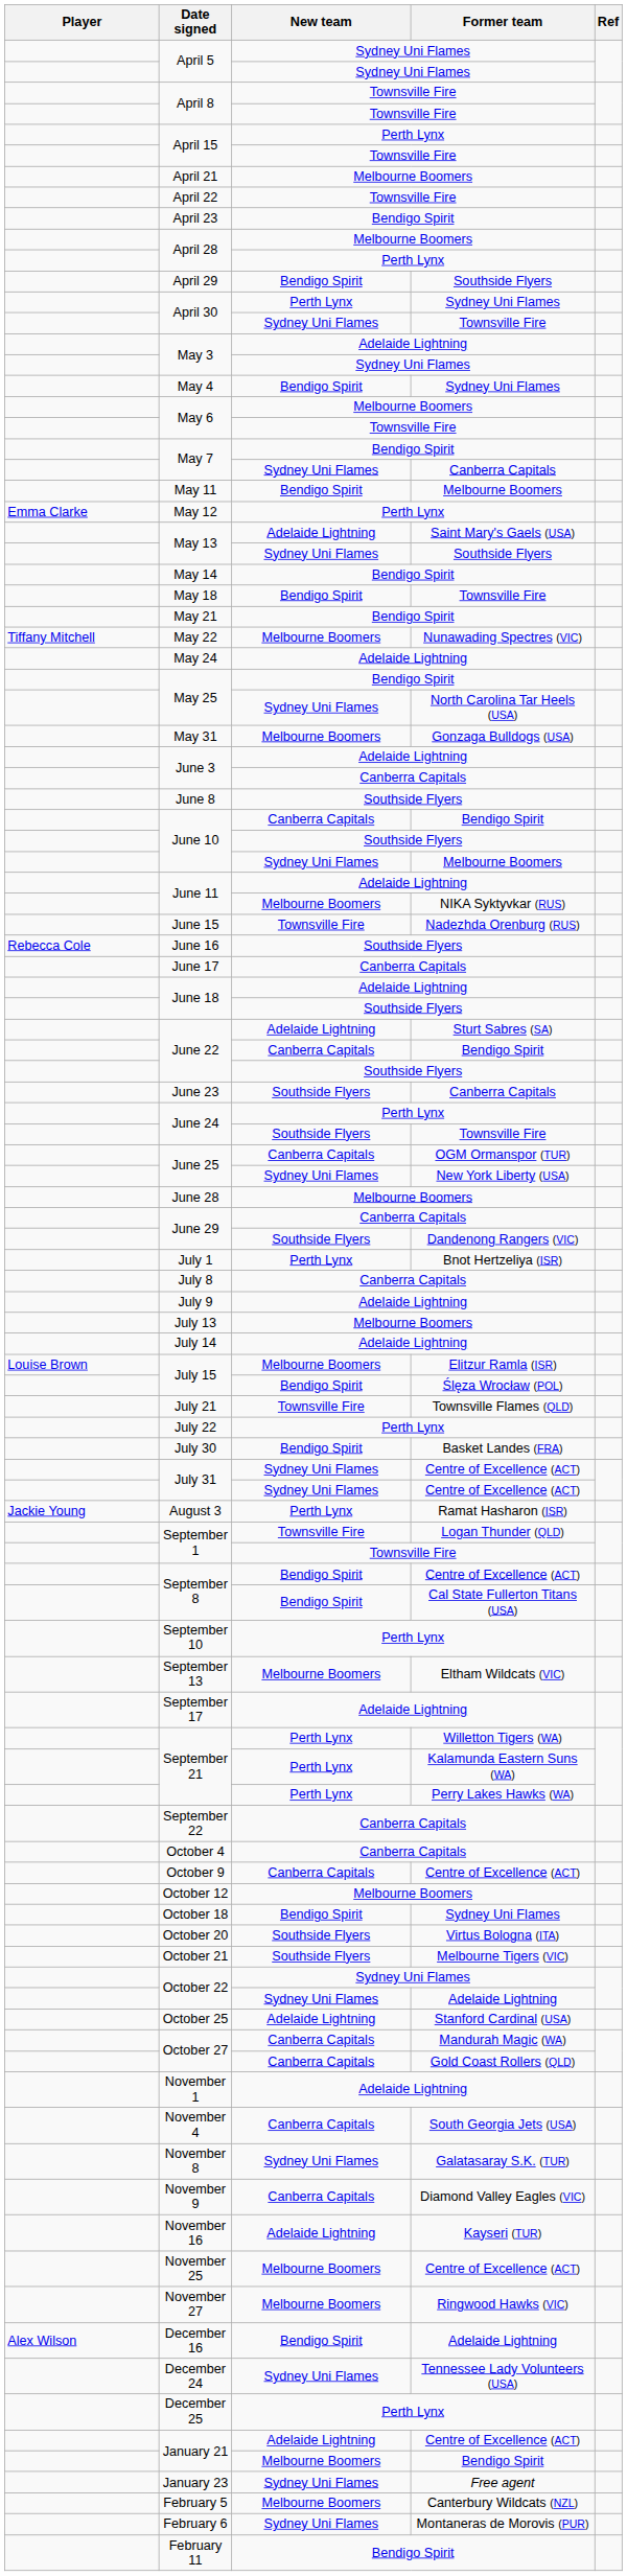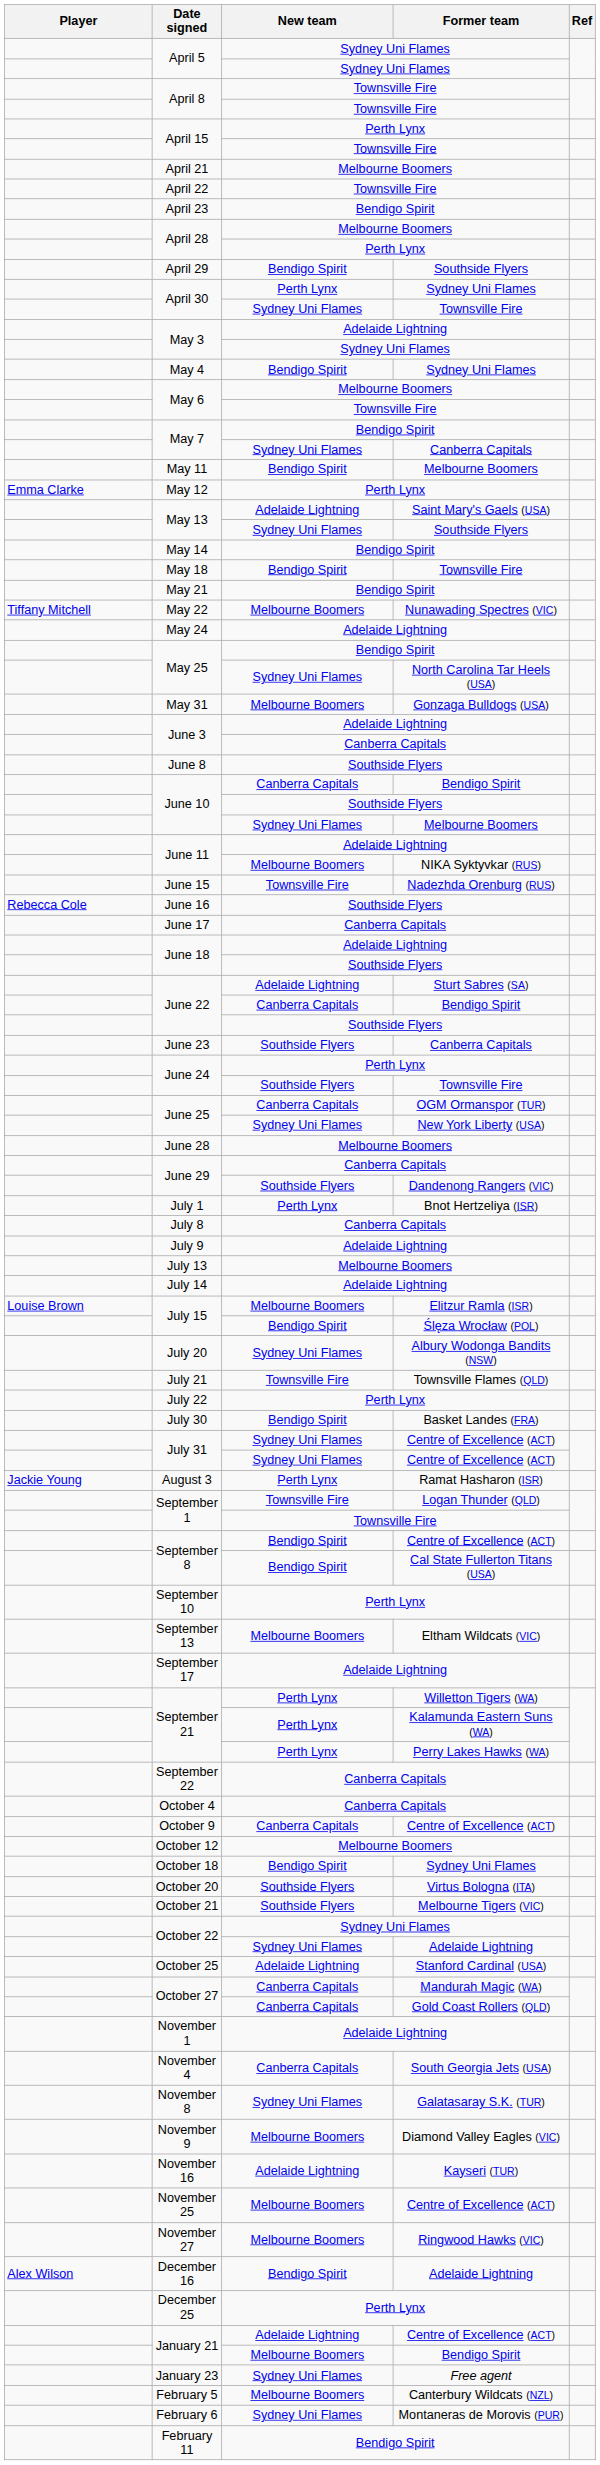+ row: July 20 | Sydney Uni Flames | Albury Wodonga Bandits (NSW)
November 9 | New team: Canberra Capitals -> Melbourne Boomers
- row: December 24 | Sydney Uni Flames | Tennessee Lady Volunteers (USA)
